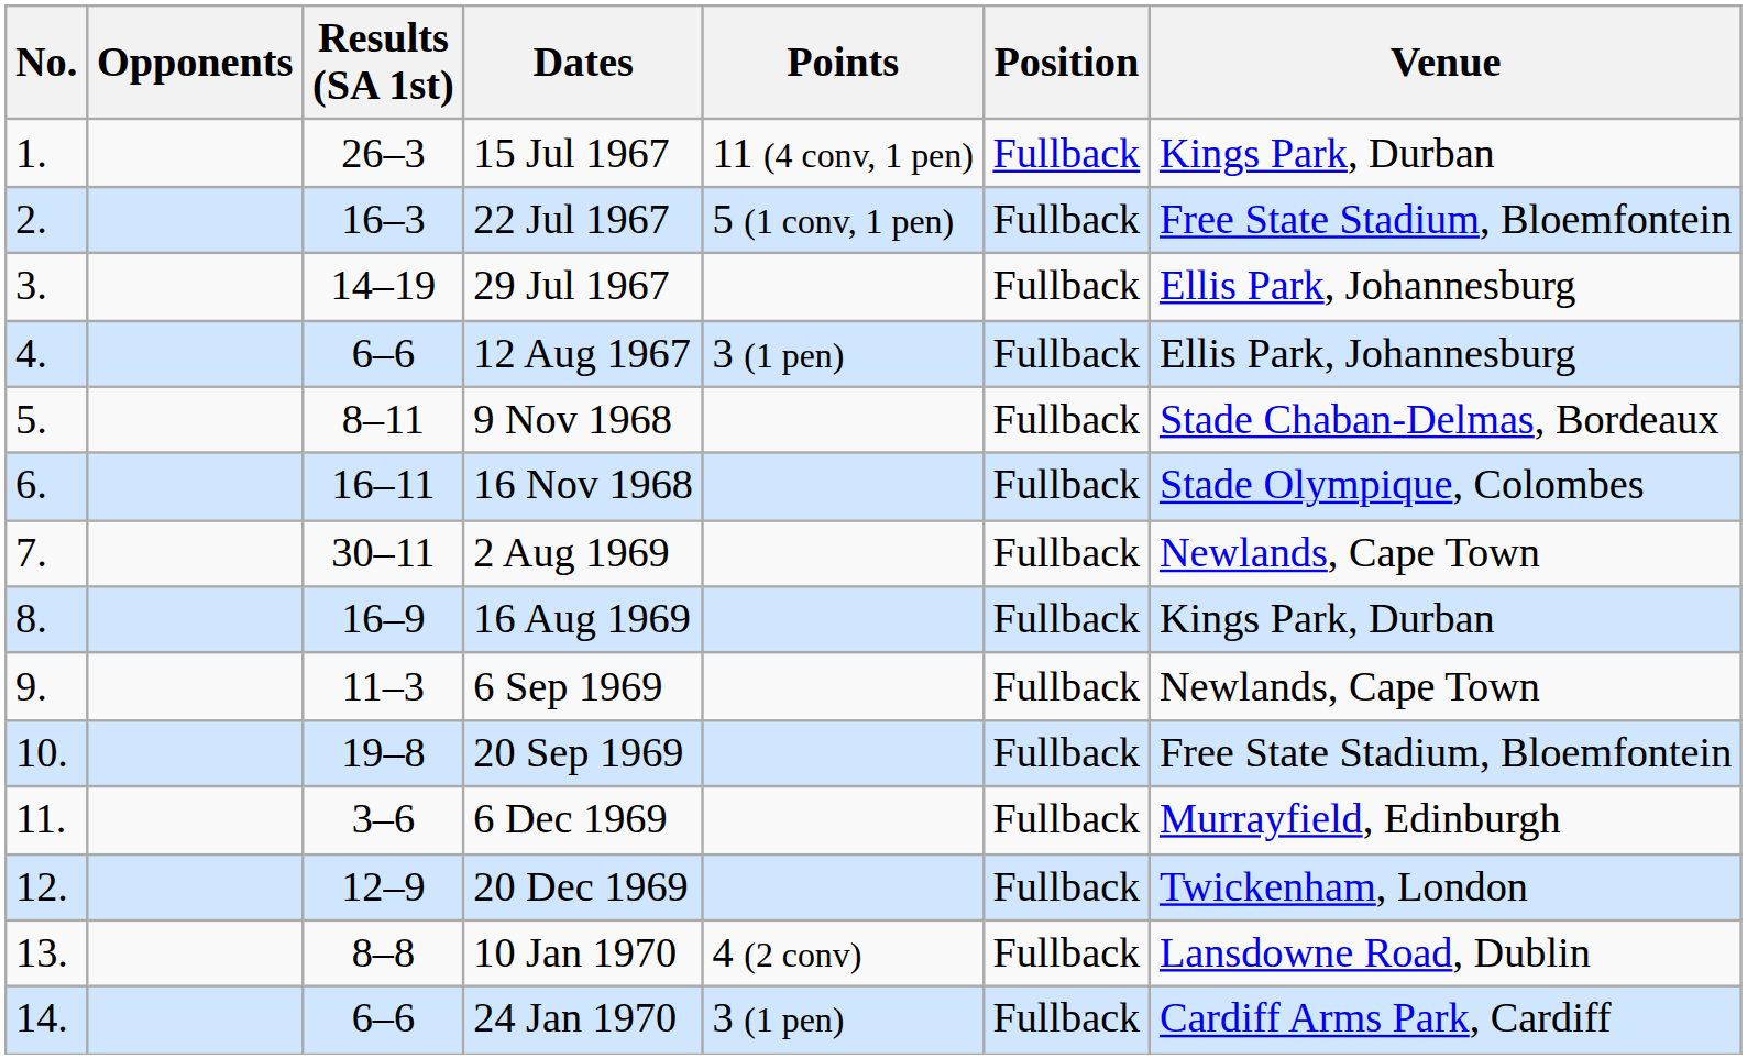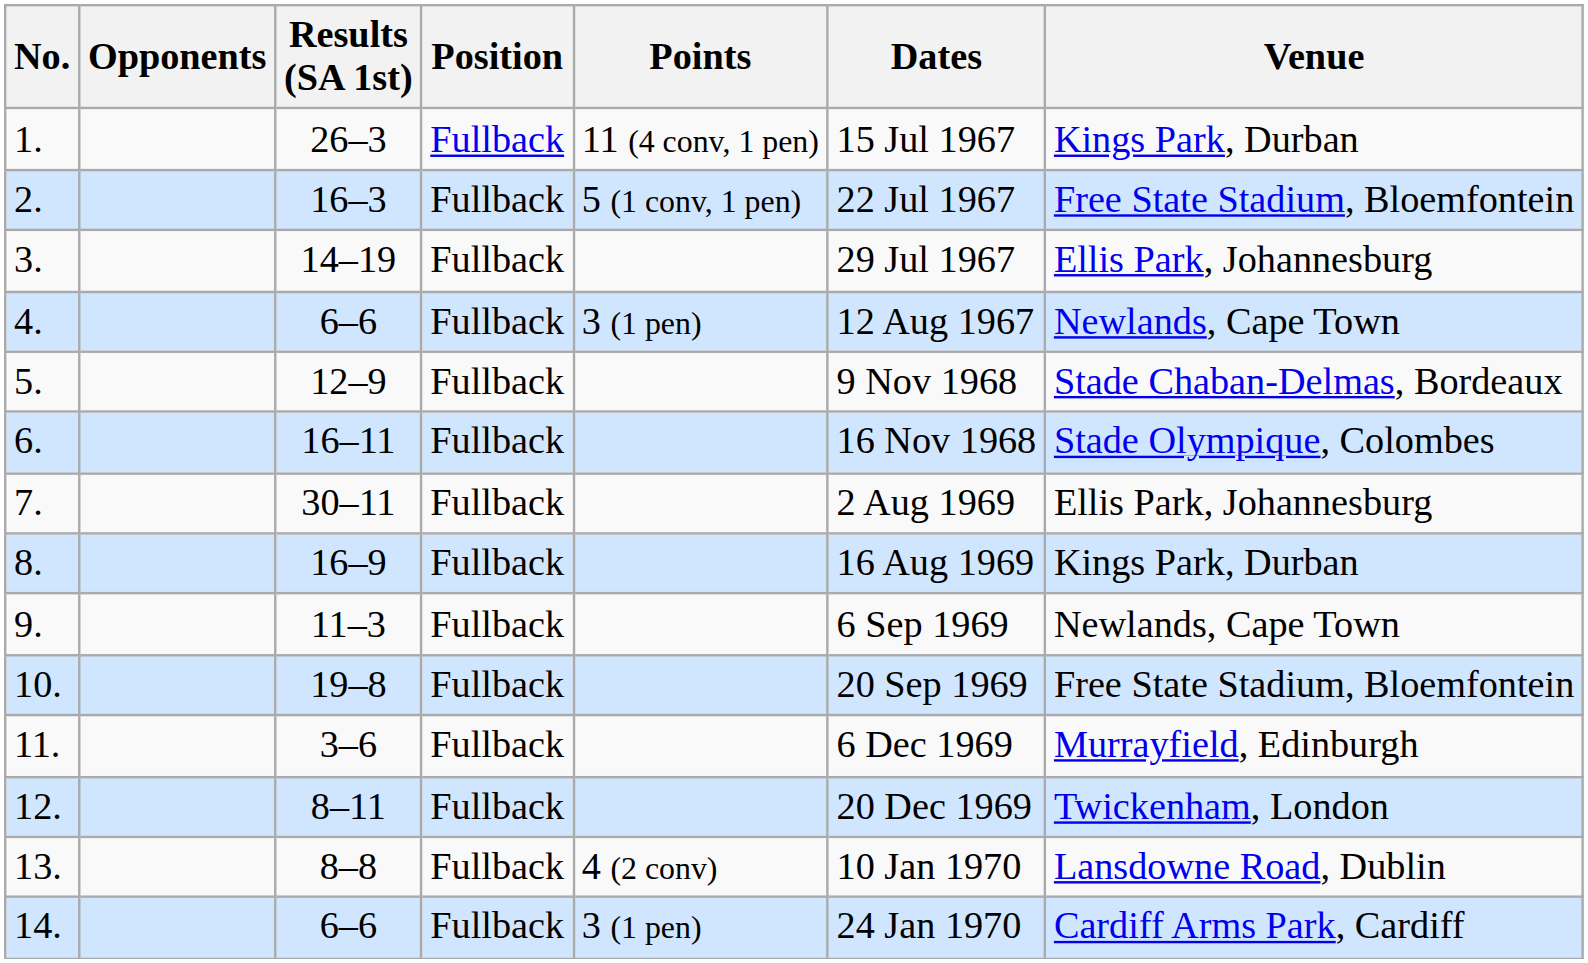columns swapped: Position <-> Dates
4. | Venue: Ellis Park, Johannesburg -> Newlands, Cape Town
5. | Results (SA 1st): 8–11 -> 12–9
7. | Venue: Newlands, Cape Town -> Ellis Park, Johannesburg
12. | Results (SA 1st): 12–9 -> 8–11
